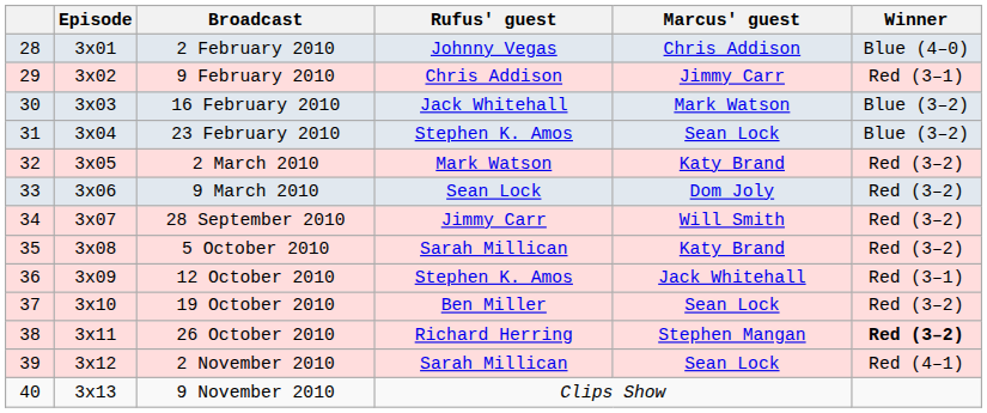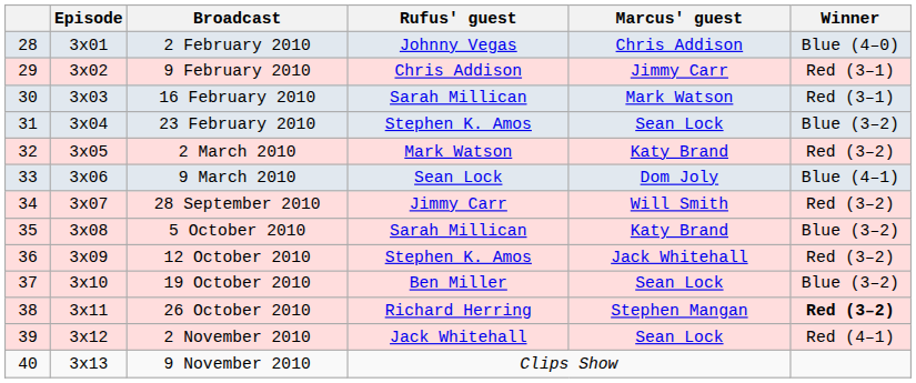16 February 2010 | Rufus' guest: Jack Whitehall -> Sarah Millican
16 February 2010 | Winner: Blue (3–2) -> Red (3–1)
9 March 2010 | Winner: Red (3–2) -> Blue (4–1)
5 October 2010 | Winner: Red (3–2) -> Blue (3–2)
12 October 2010 | Winner: Red (3–1) -> Red (3–2)
19 October 2010 | Winner: Red (3–2) -> Blue (3–2)
2 November 2010 | Rufus' guest: Sarah Millican -> Jack Whitehall
